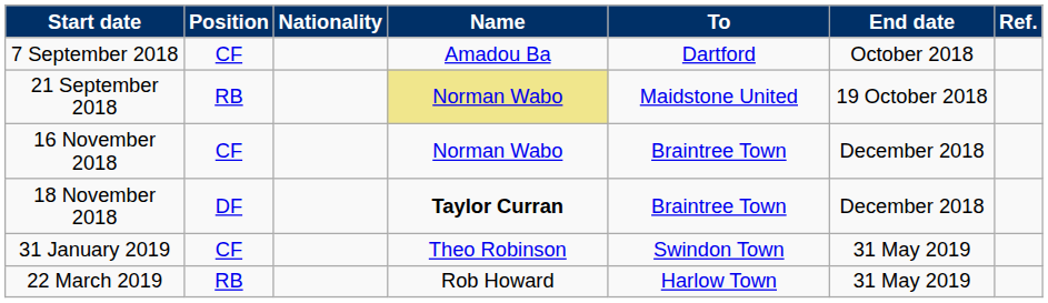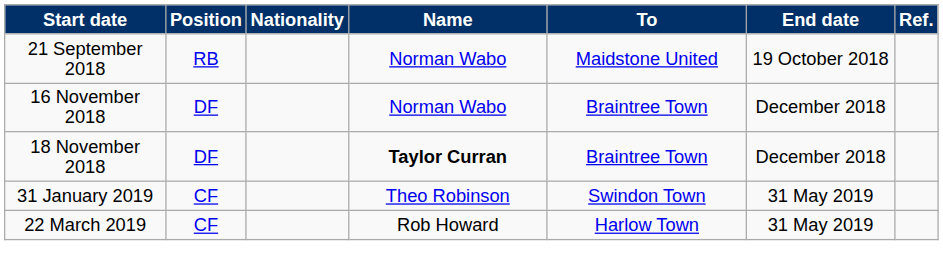- row: 7 September 2018 | CF | Amadou Ba | Dartford | October 2018
21 September 2018 | Name: khaki background -> no background
16 November 2018 | Position: CF -> DF
22 March 2019 | Position: RB -> CF
